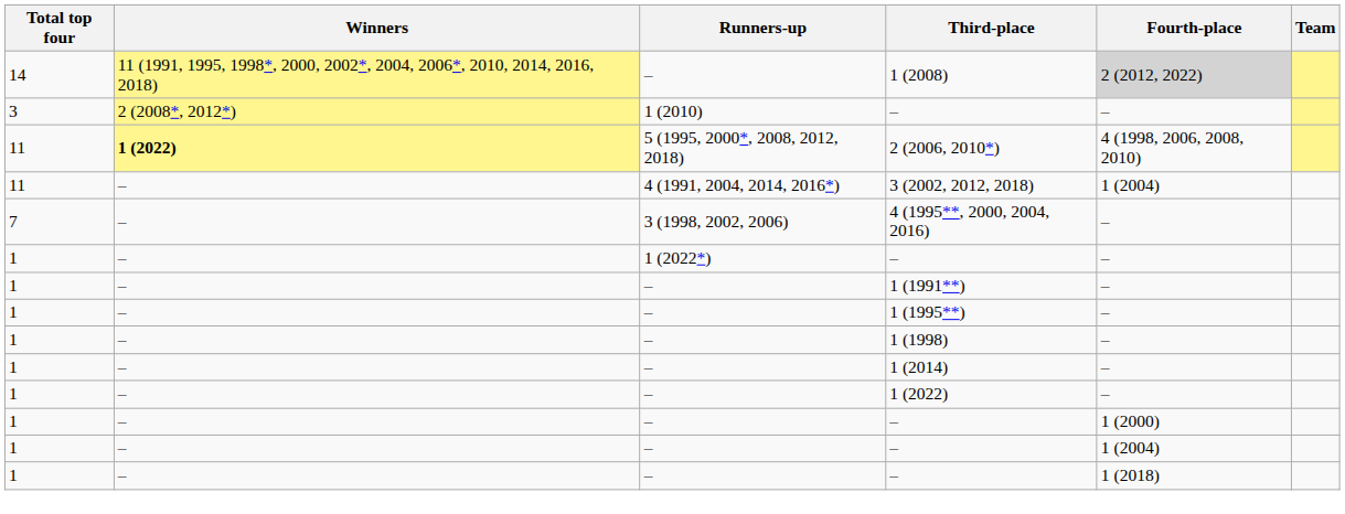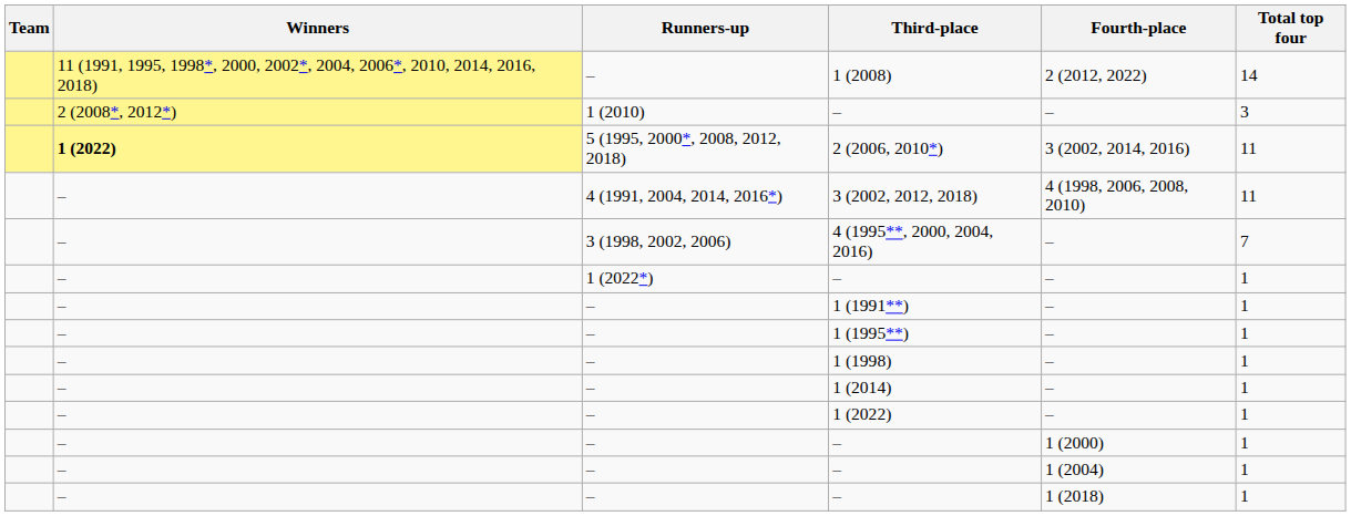columns swapped: Team <-> Total top four
1 (2008) | Fourth-place: lightgrey background -> no background
2 (2006, 2010*) | Fourth-place: 4 (1998, 2006, 2008, 2010) -> 3 (2002, 2014, 2016)
3 (2002, 2012, 2018) | Fourth-place: 1 (2004) -> 4 (1998, 2006, 2008, 2010)
